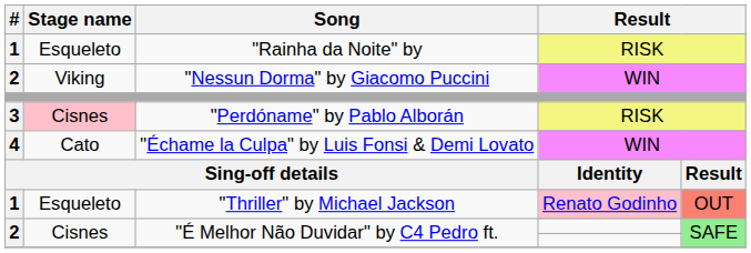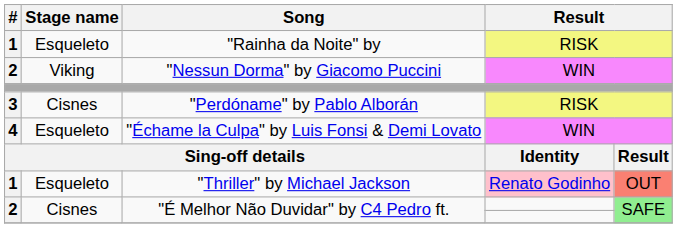"Perdóname" by Pablo Alborán | Stage name: pink background -> no background
"Échame la Culpa" by Luis Fonsi & Demi Lovato | Stage name: Cato -> Esqueleto
